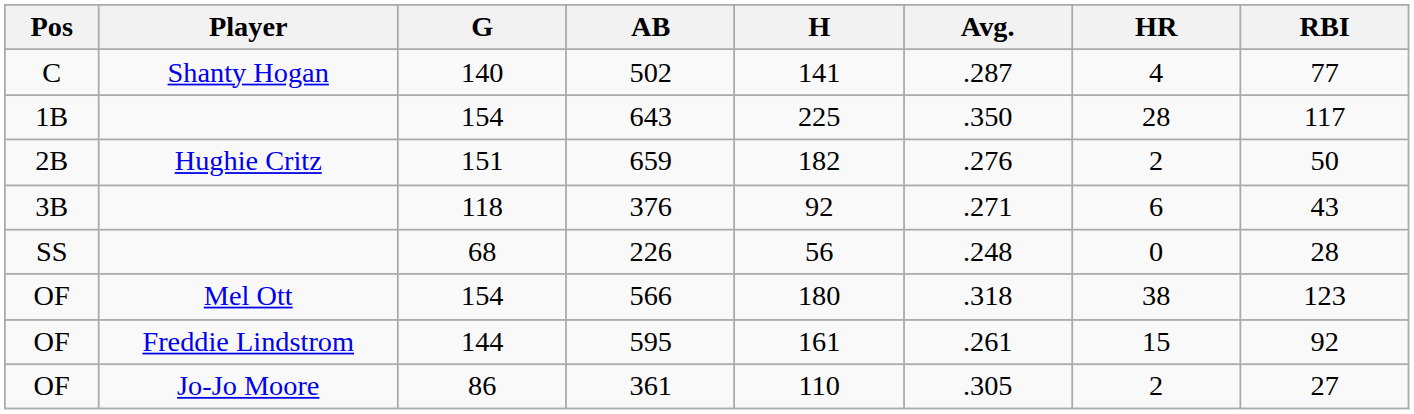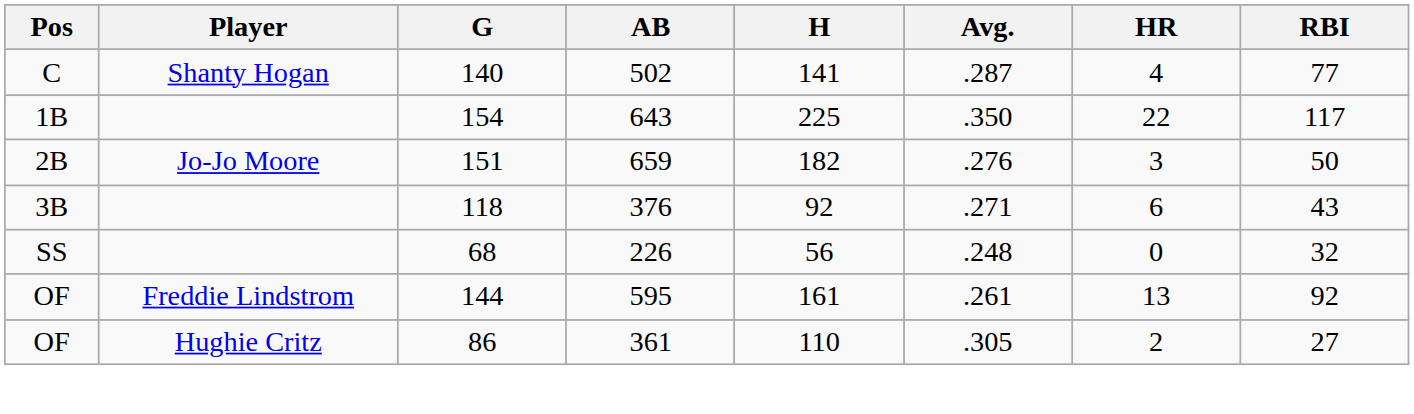643 | HR: 28 -> 22
659 | Player: Hughie Critz -> Jo-Jo Moore
659 | HR: 2 -> 3
226 | RBI: 28 -> 32
- row: OF | Mel Ott | 154 | 566 | 180 | .318 | 38 | 123
595 | HR: 15 -> 13
361 | Player: Jo-Jo Moore -> Hughie Critz
